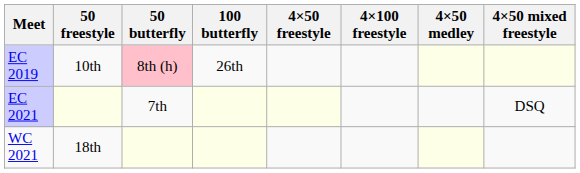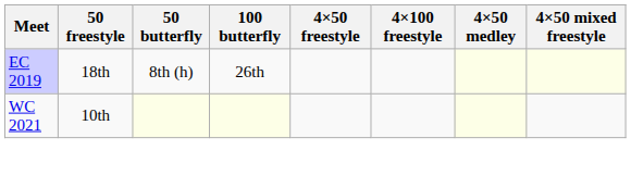EC 2019 | 50 freestyle: 10th -> 18th
EC 2019 | 50 butterfly: pink background -> no background
- row: EC 2021 | 7th | DSQ
WC 2021 | 50 freestyle: 18th -> 10th
